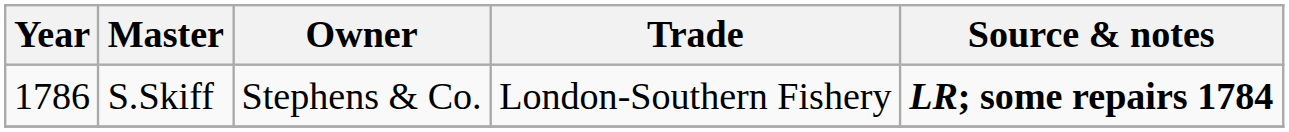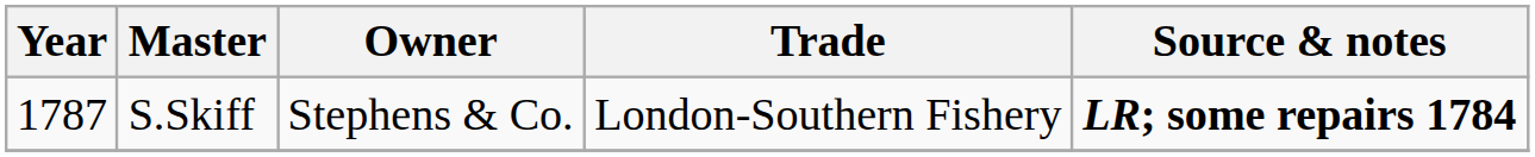S.Skiff | Year: 1786 -> 1787
